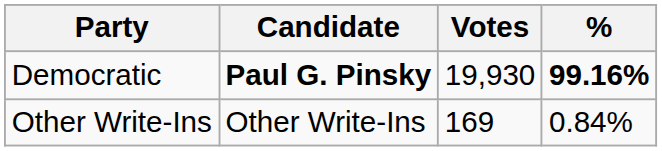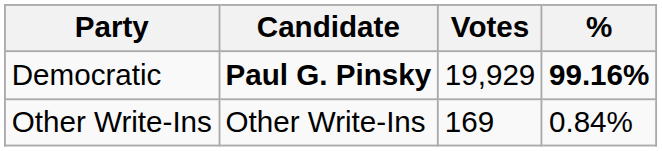Democratic | Votes: 19,930 -> 19,929
